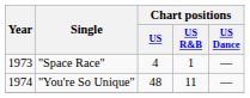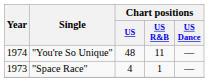rows swapped: "Space Race" <-> "You're So Unique"
